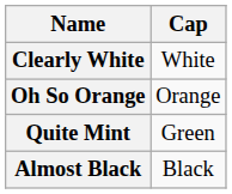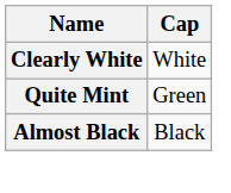- row: Oh So Orange | Orange
